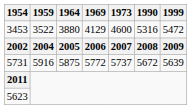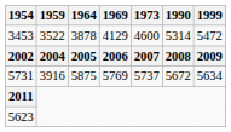3453 | 1964: 3880 -> 3878
3453 | 1990: 5316 -> 5314
5731 | 1959: 5916 -> 3916
5731 | 1969: 5772 -> 5769
5731 | 1999: 5639 -> 5634
